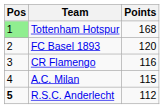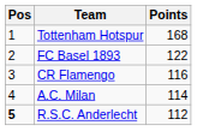Tottenham Hotspur | Pos: lightgreen background -> no background
FC Basel 1893 | Points: 120 -> 122
A.C. Milan | Points: 115 -> 114
